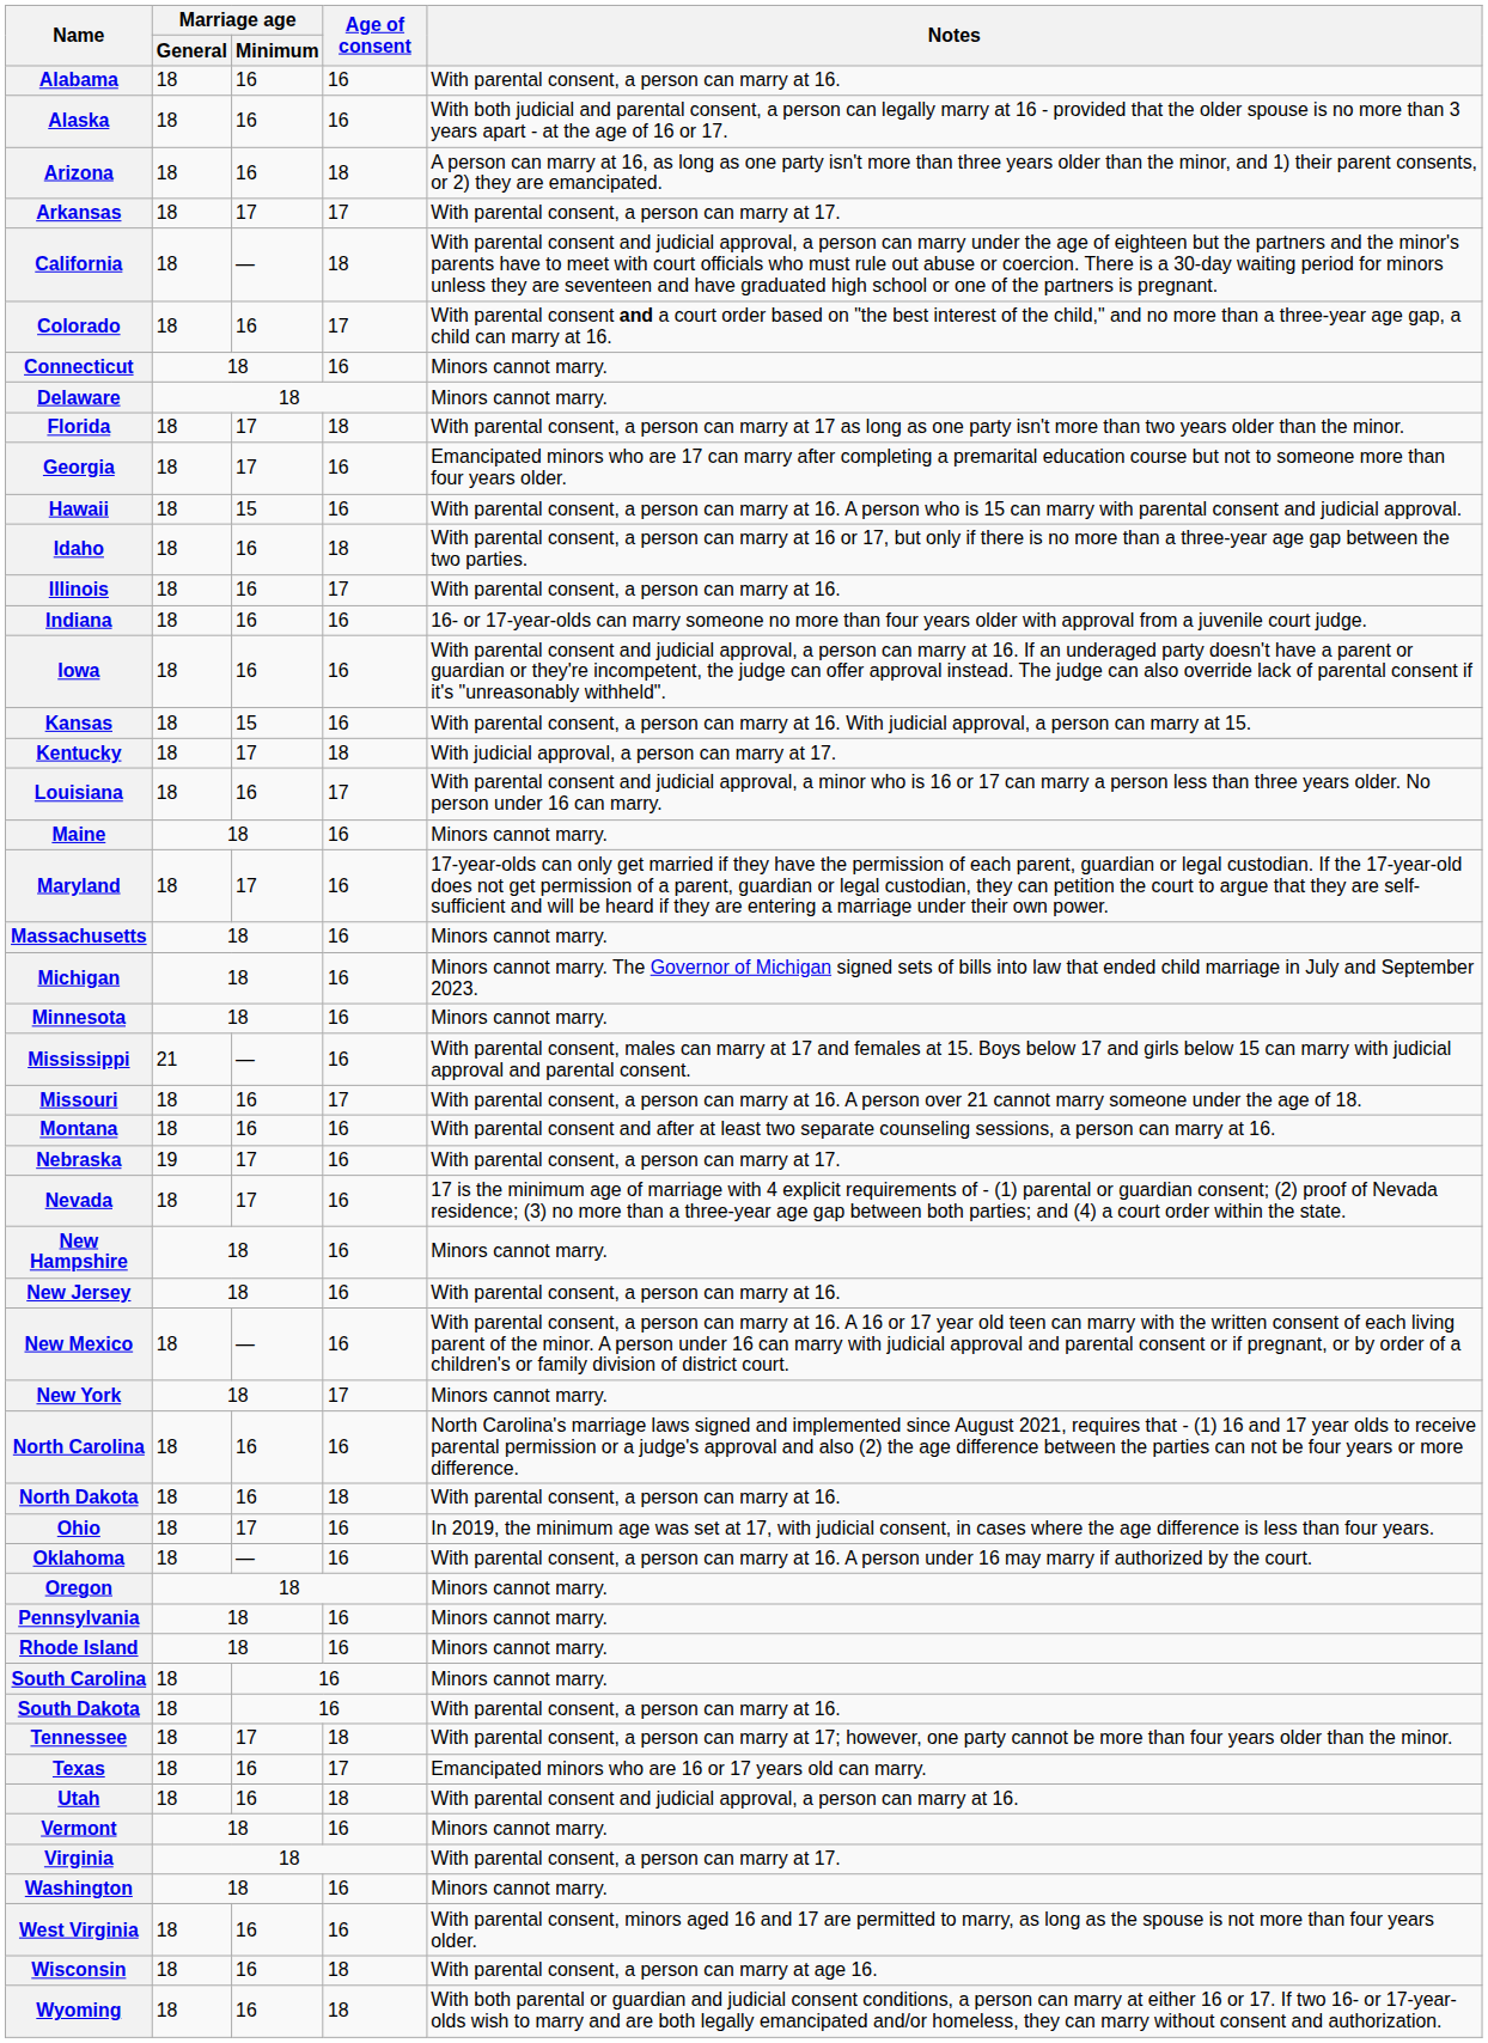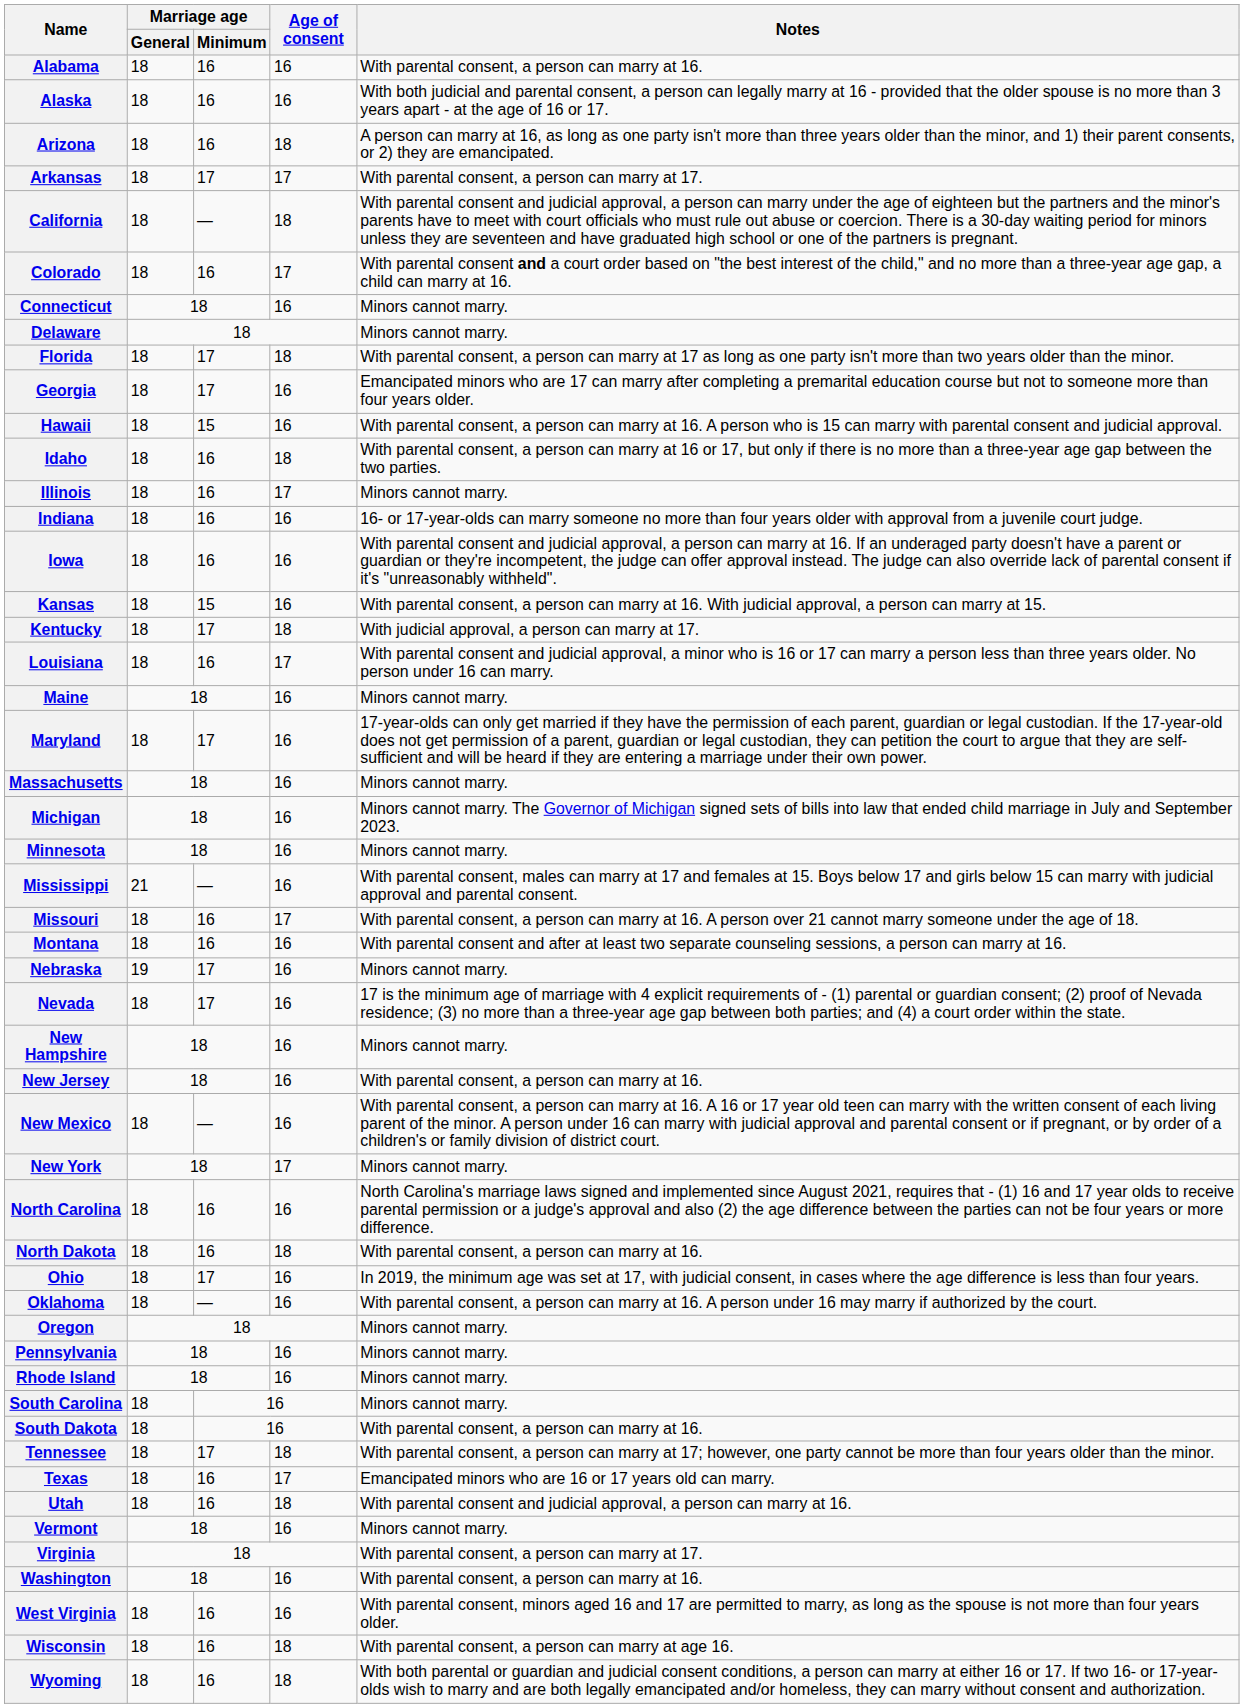Illinois | Notes: With parental consent, a person can marry at 16. -> Minors cannot marry.
Nebraska | Notes: With parental consent, a person can marry at 17. -> Minors cannot marry.
Washington | Notes: Minors cannot marry. -> With parental consent, a person can marry at 16.
